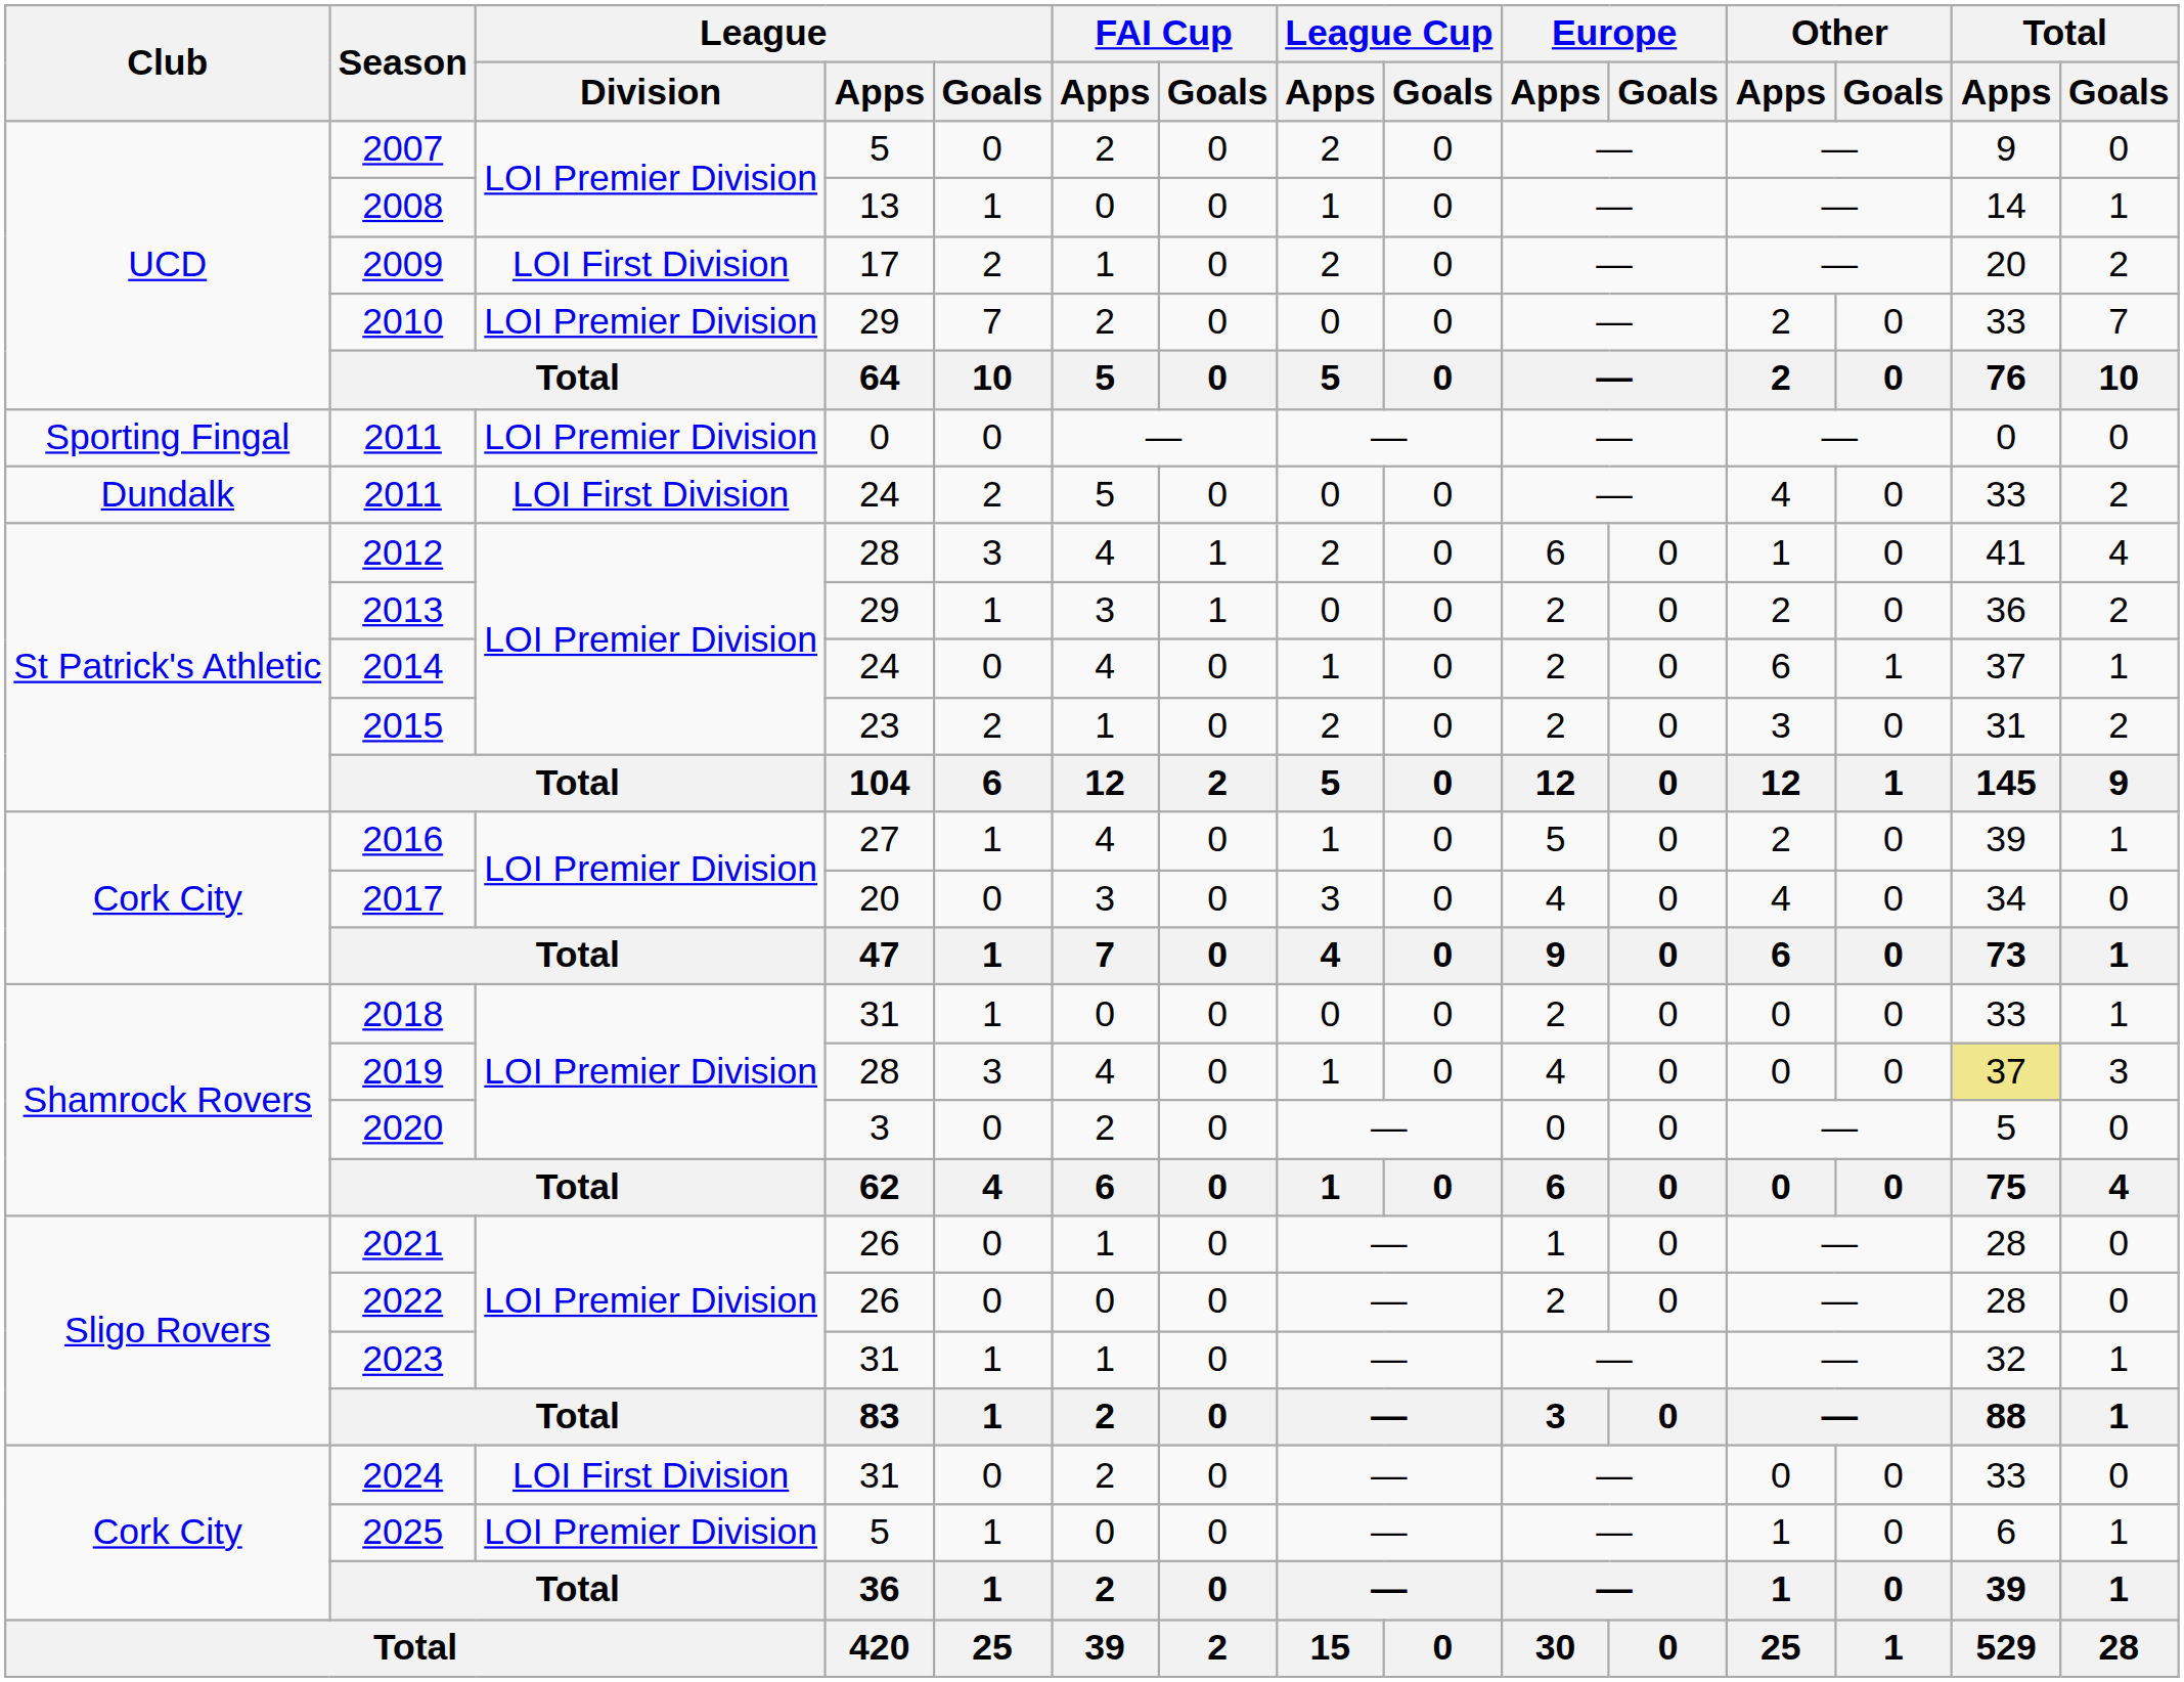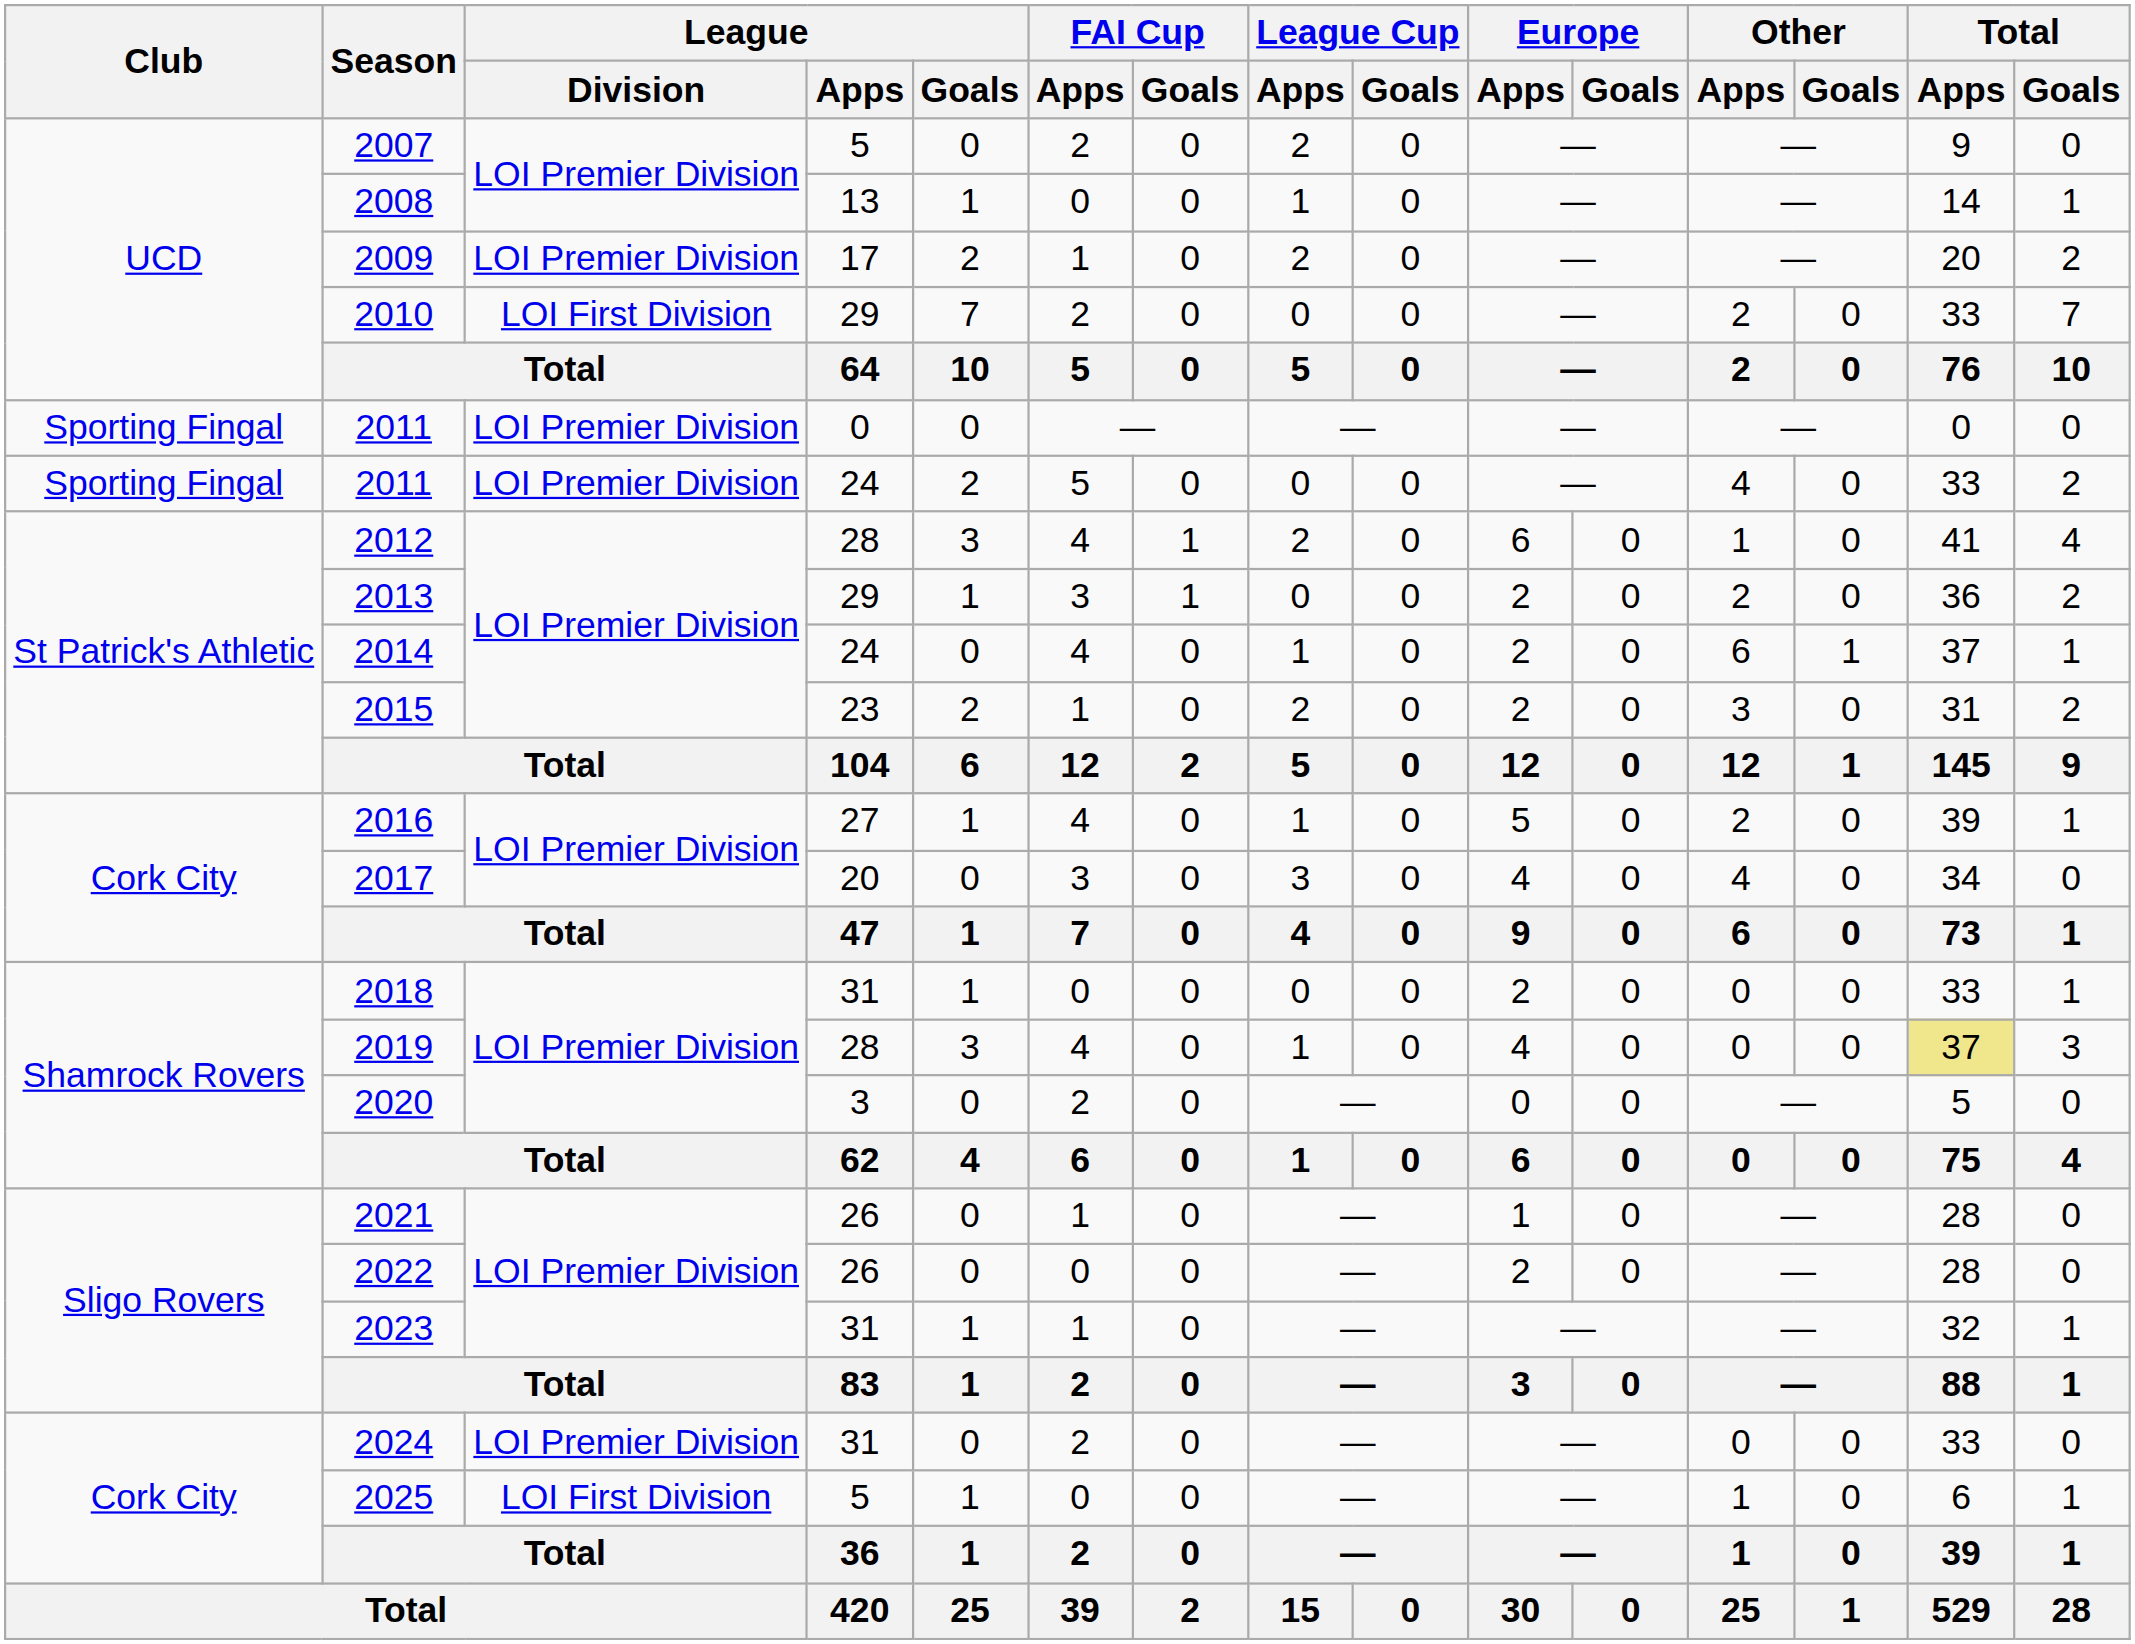2009 | League / Division: LOI First Division -> LOI Premier Division
2010 | League / Division: LOI Premier Division -> LOI First Division
2011 / 24 | Club: Dundalk -> Sporting Fingal
2011 / 24 | League / Division: LOI First Division -> LOI Premier Division
2024 | League / Division: LOI First Division -> LOI Premier Division
2025 | League / Division: LOI Premier Division -> LOI First Division
